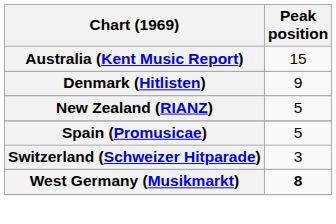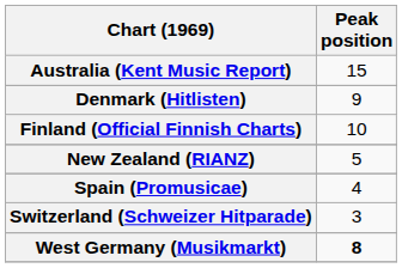+ row: Finland (Official Finnish Charts) | 10
Spain (Promusicae) | Peak position: 5 -> 4
